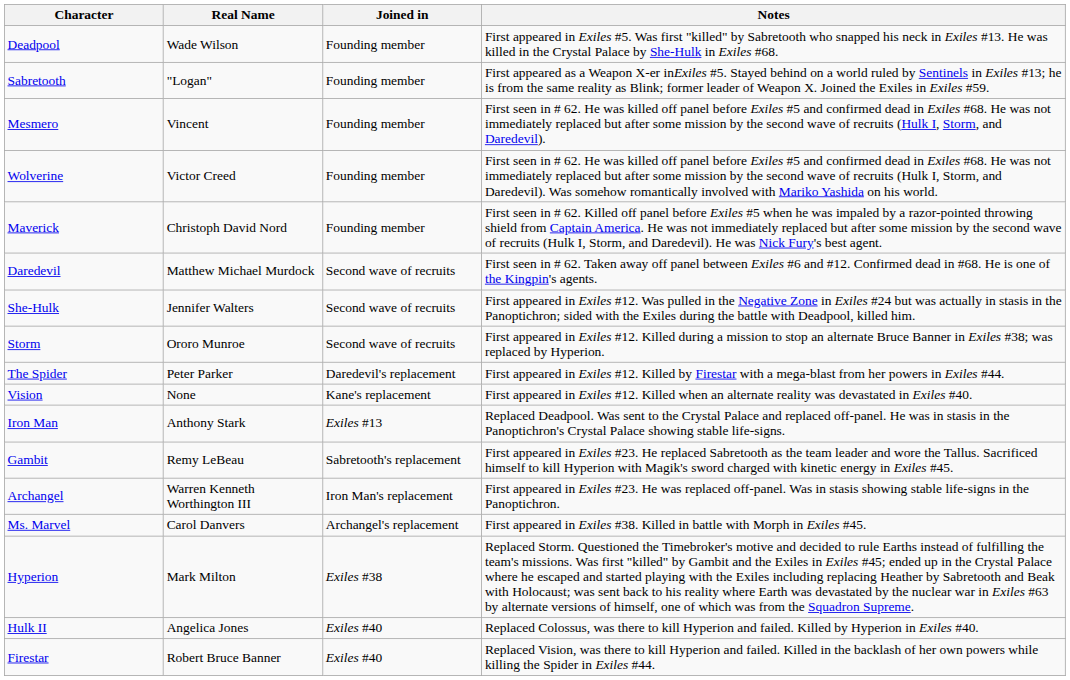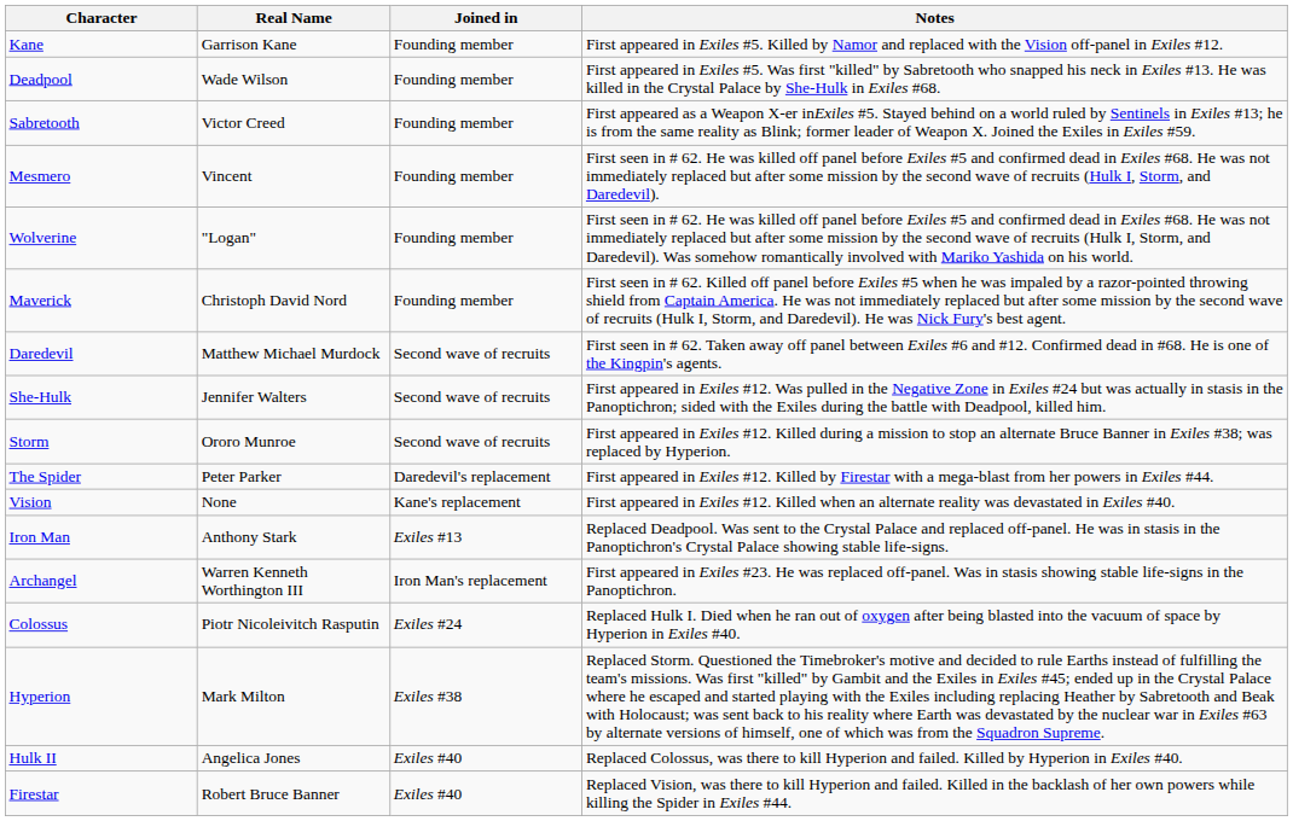+ row: Kane | Garrison Kane | Founding member | First appeared in Exiles #5. Killed by Namor and replaced with the Vision off-panel in Exiles #12.
Sabretooth | Real Name: "Logan" -> Victor Creed
Wolverine | Real Name: Victor Creed -> "Logan"
- row: Gambit | Remy LeBeau | Sabretooth's replacement | First appeared in Exiles #23. He replaced Sabretooth as the team leader and wore the Tallus. Sacrificed himself to kill Hyperion with Magik's sword charged with kinetic energy in Exiles #45.
+ row: Colossus | Piotr Nicoleivitch Rasputin | Exiles #24 | Replaced Hulk I. Died when he ran out of oxygen after being blasted into the vacuum of space by Hyperion in Exiles #40.
- row: Ms. Marvel | Carol Danvers | Archangel's replacement | First appeared in Exiles #38. Killed in battle with Morph in Exiles #45.
